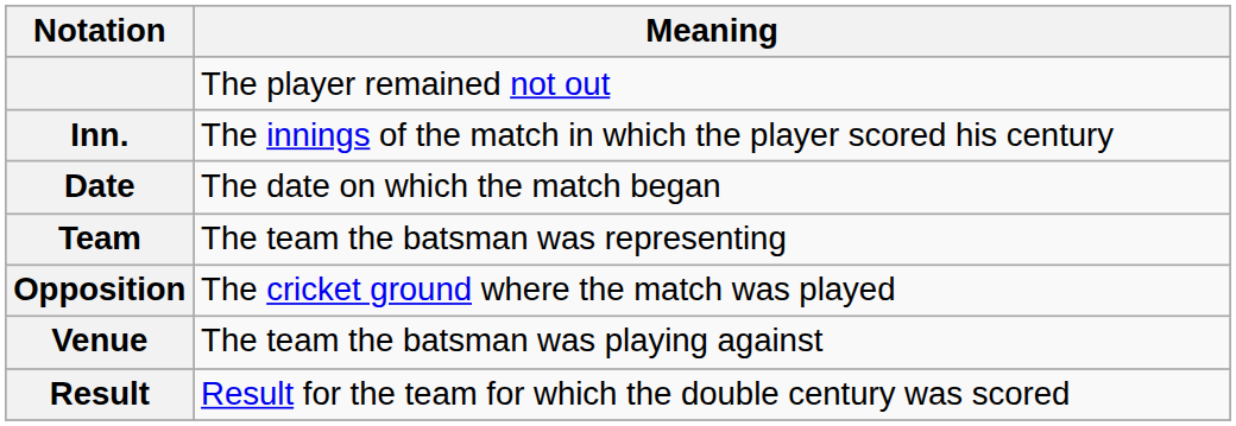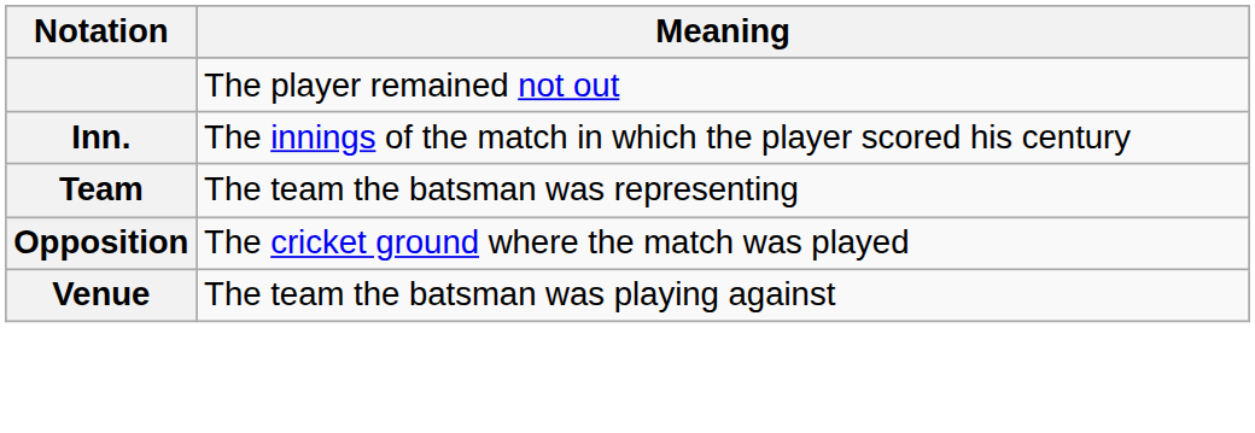- row: Date | The date on which the match began
- row: Result | Result for the team for which the double century was scored
